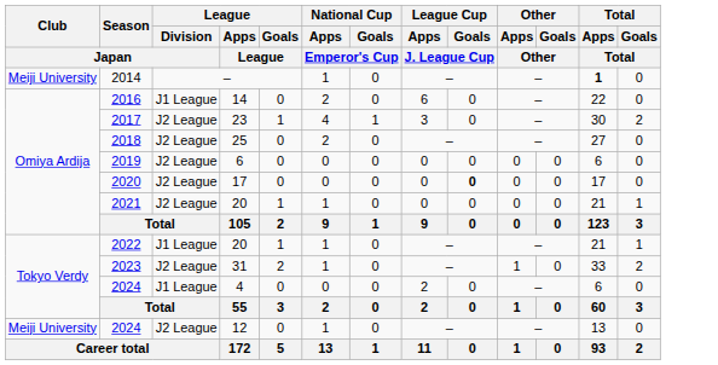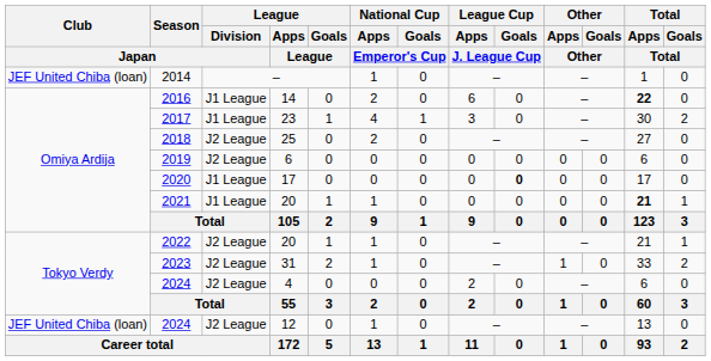2014 | Club / Japan: Meiji University -> JEF United Chiba (loan)
2014 | Total / Apps / Total: bold -> normal
2016 | Total / Apps / Total: normal -> bold
2017 | League / Division / Japan: J2 League -> J1 League
2020 | League / Division / Japan: J2 League -> J1 League
2021 | League / Division / Japan: J2 League -> J1 League
2021 | Total / Apps / Total: normal -> bold
2022 | League / Division / Japan: J1 League -> J2 League
2024 / 4 | League / Division / Japan: J1 League -> J2 League
2024 / 12 | Club / Japan: Meiji University -> JEF United Chiba (loan)
